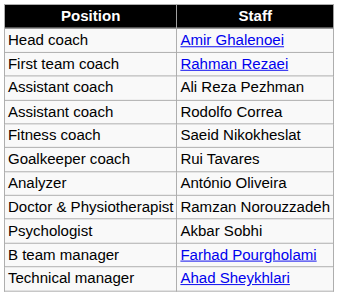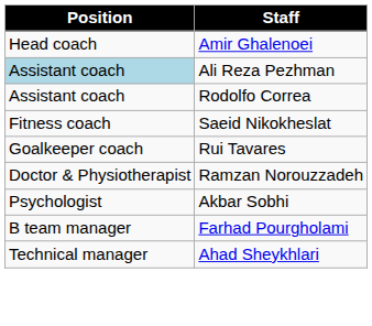- row: First team coach | Rahman Rezaei
Ali Reza Pezhman | Position: no background -> lightblue background
- row: Analyzer | António Oliveira
